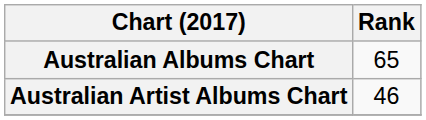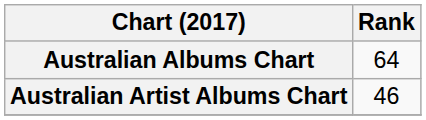Australian Albums Chart | Rank: 65 -> 64
